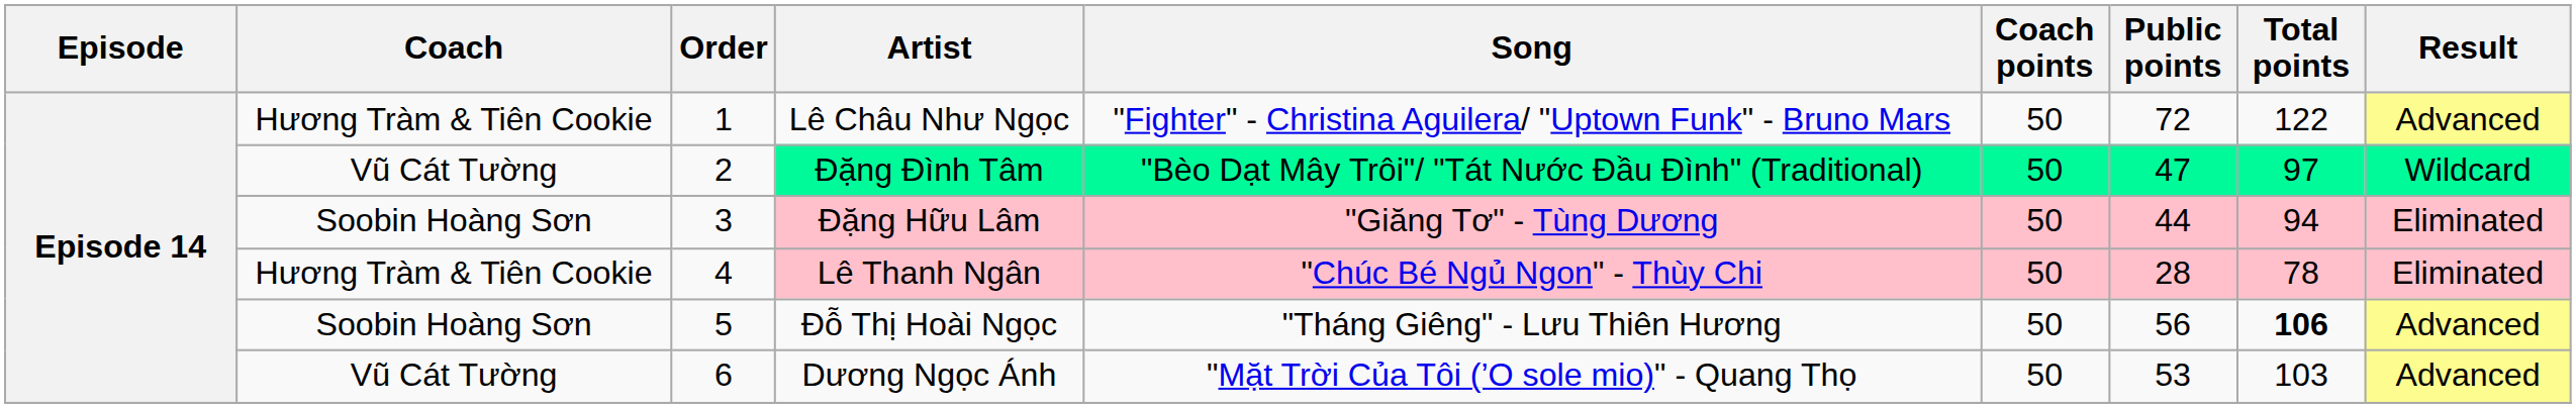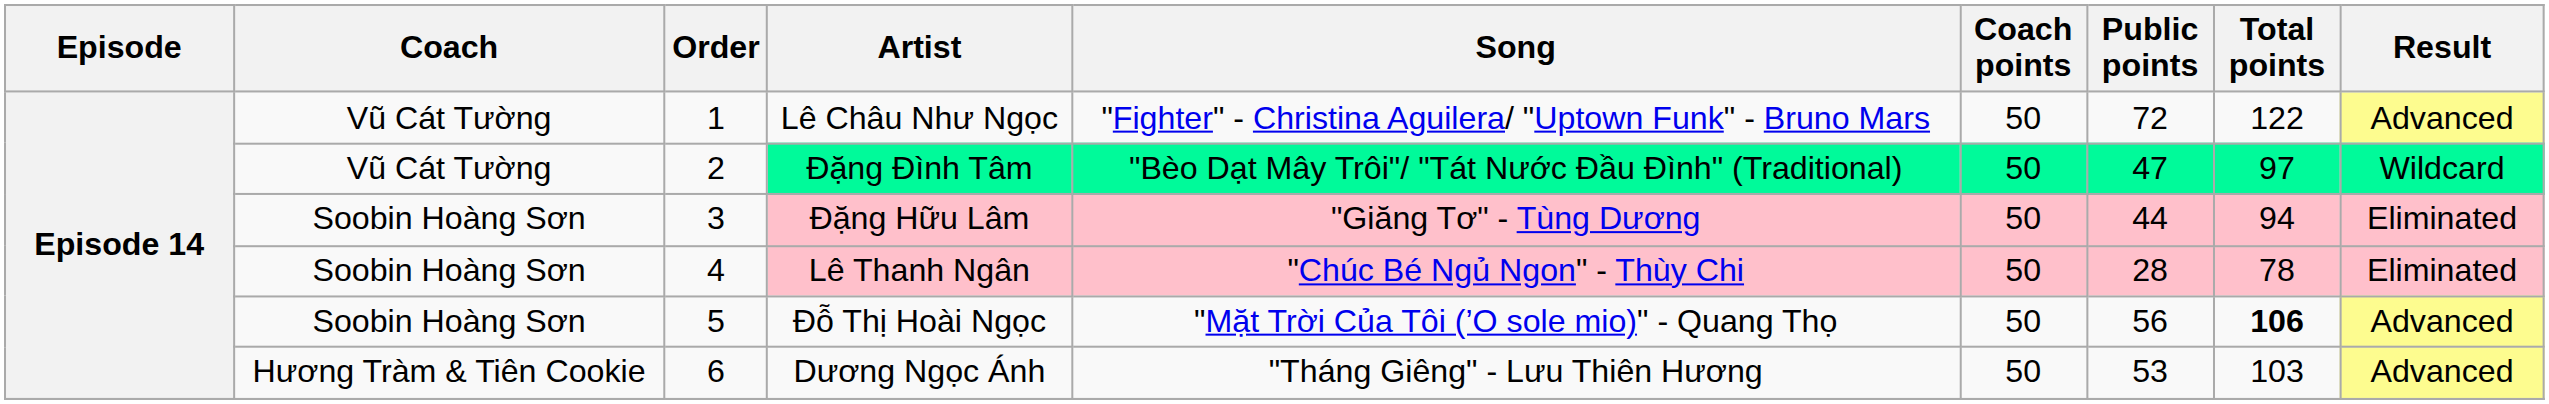Lê Châu Như Ngọc | Coach: Hương Tràm & Tiên Cookie -> Vũ Cát Tường
Lê Thanh Ngân | Coach: Hương Tràm & Tiên Cookie -> Soobin Hoàng Sơn
Đỗ Thị Hoài Ngọc | Song: "Tháng Giêng" - Lưu Thiên Hương -> "Mặt Trời Của Tôi (’O sole mio)" - Quang Thọ
Dương Ngọc Ánh | Coach: Vũ Cát Tường -> Hương Tràm & Tiên Cookie
Dương Ngọc Ánh | Song: "Mặt Trời Của Tôi (’O sole mio)" - Quang Thọ -> "Tháng Giêng" - Lưu Thiên Hương
